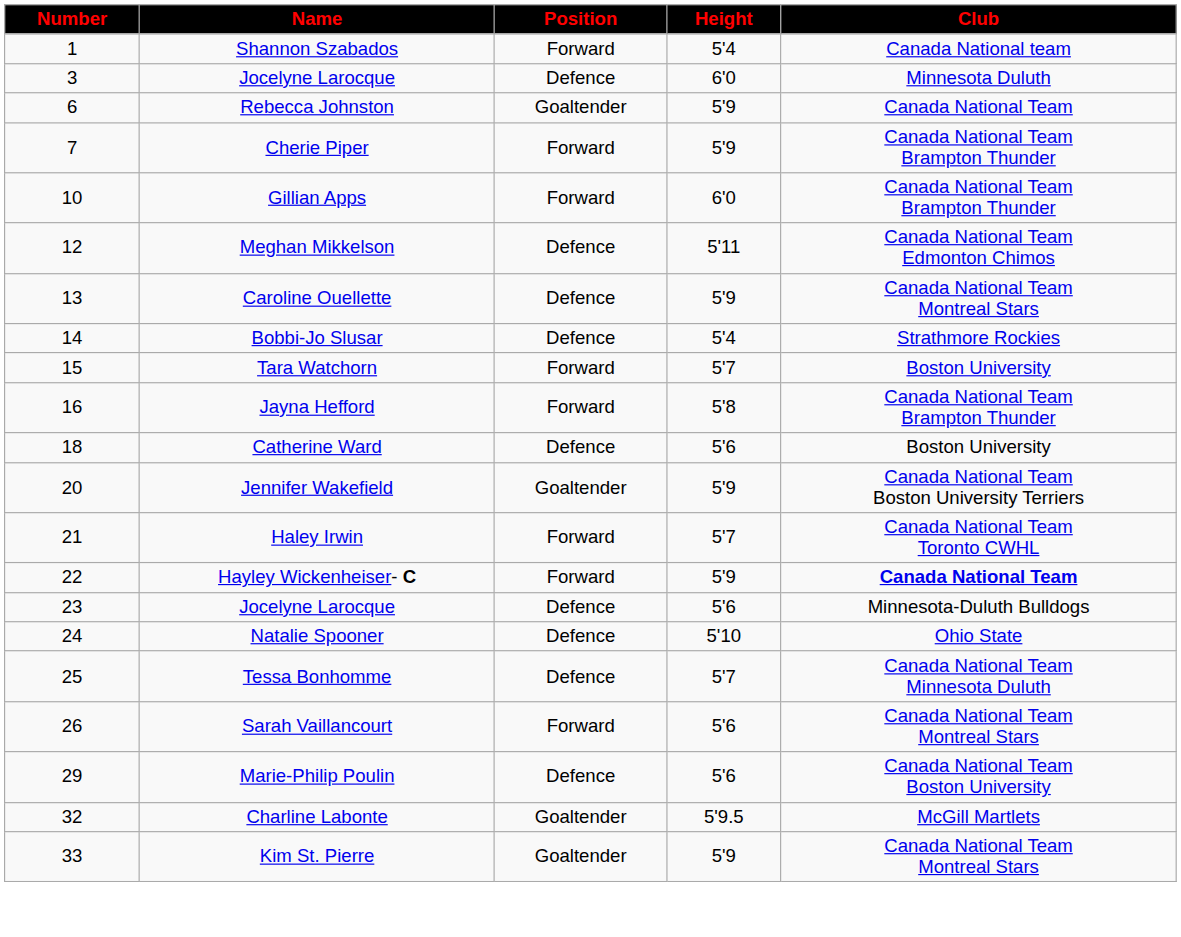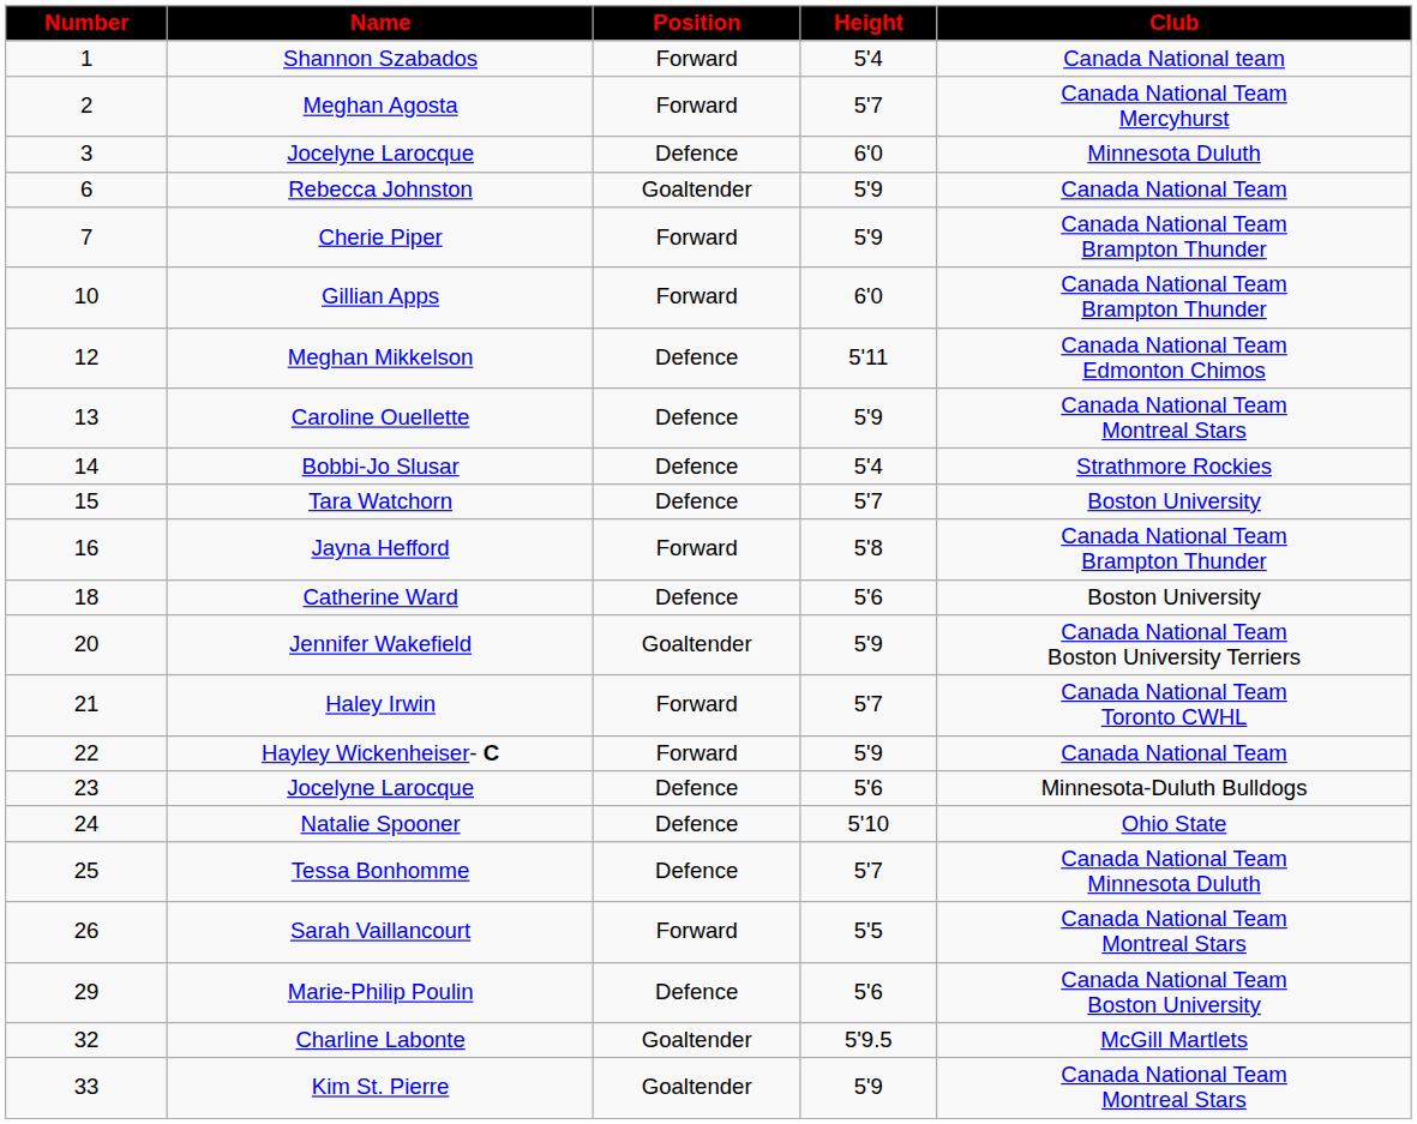+ row: 2 | Meghan Agosta | Forward | 5'7 | Canada National Team Mercyhurst
Tara Watchorn | Position: Forward -> Defence
Hayley Wickenheiser- C | Club: bold -> normal
Sarah Vaillancourt | Height: 5'6 -> 5'5
